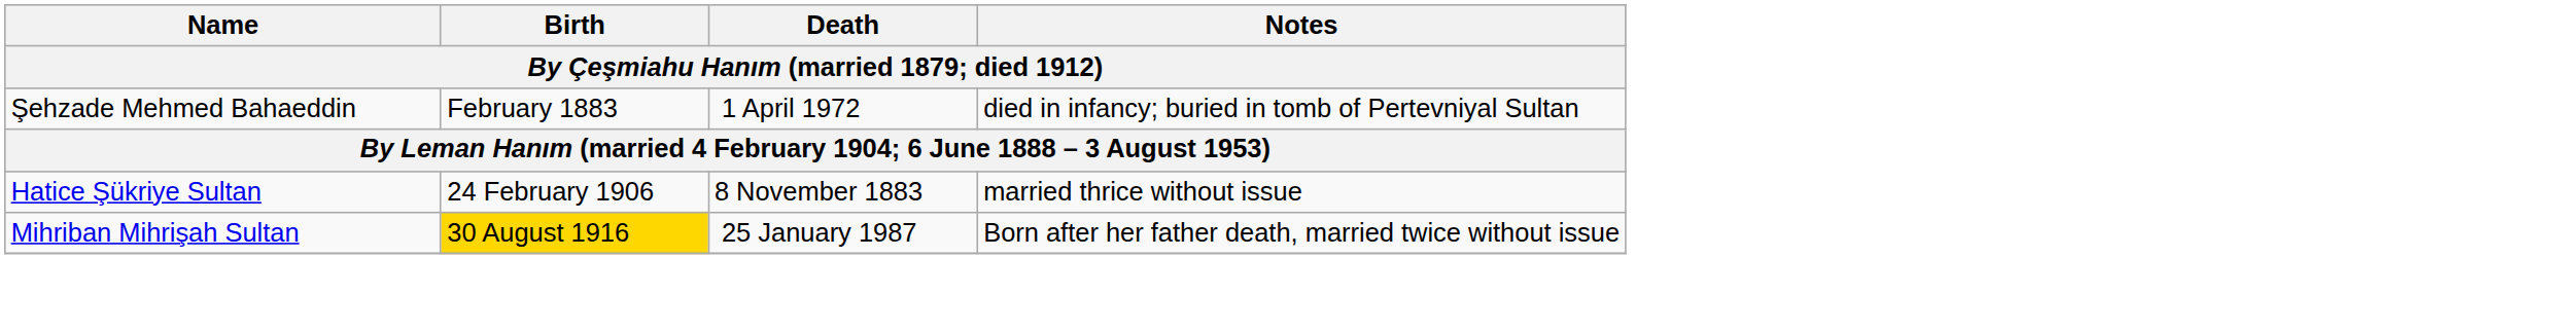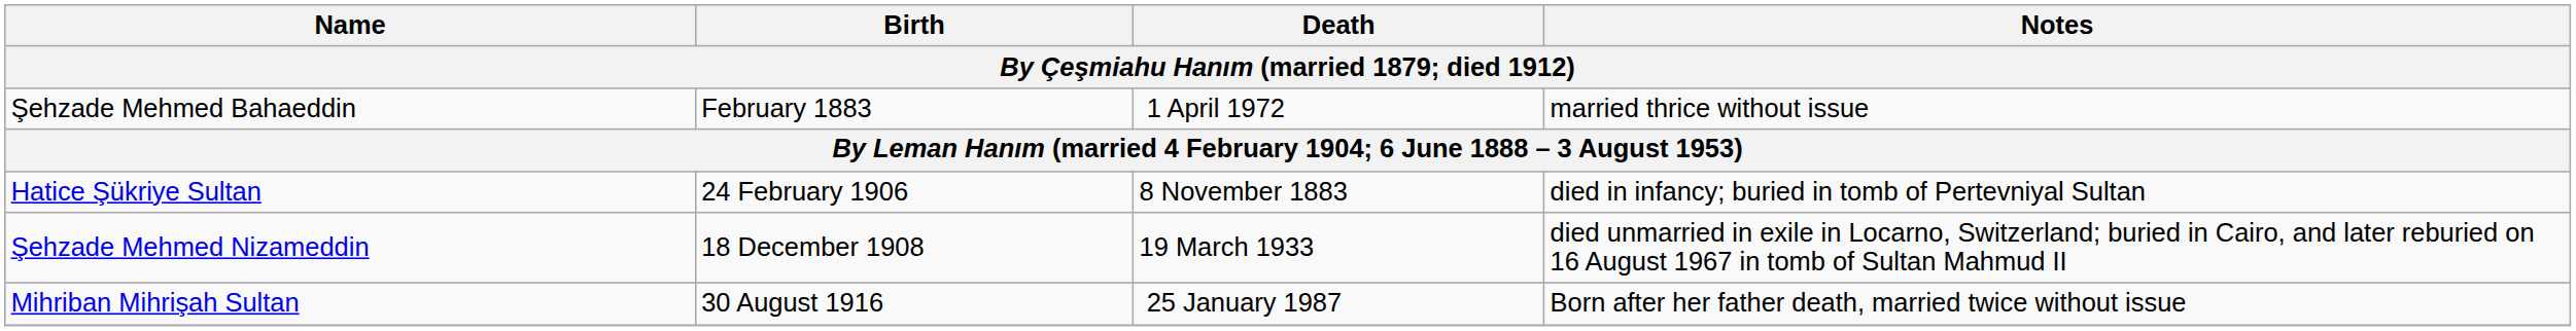Şehzade Mehmed Bahaeddin | Notes: died in infancy; buried in tomb of Pertevniyal Sultan -> married thrice without issue
Hatice Şükriye Sultan | Notes: married thrice without issue -> died in infancy; buried in tomb of Pertevniyal Sultan
+ row: Şehzade Mehmed Nizameddin | 18 December 1908 | 19 March 1933 | died unmarried in exile in Locarno, Switzerland; buried in Cairo, and later reburied on 16 August 1967 in tomb of Sultan Mahmud II
Mihriban Mihrişah Sultan | Birth: gold background -> no background
